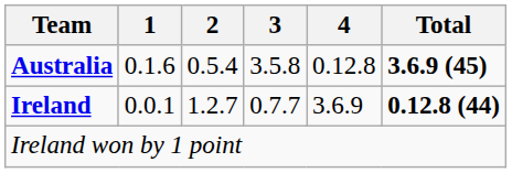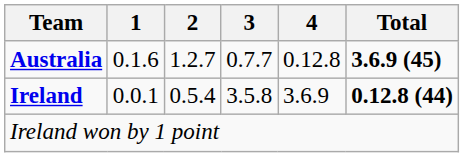Australia | 2: 0.5.4 -> 1.2.7
Australia | 3: 3.5.8 -> 0.7.7
Ireland | 2: 1.2.7 -> 0.5.4
Ireland | 3: 0.7.7 -> 3.5.8
